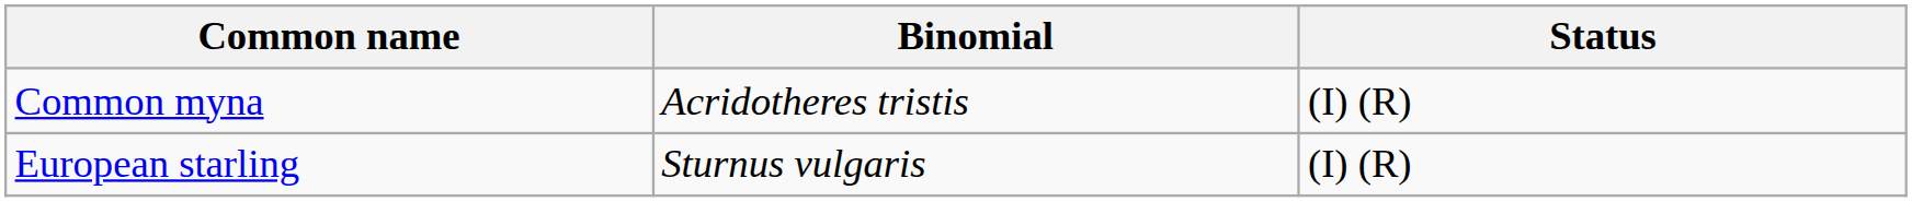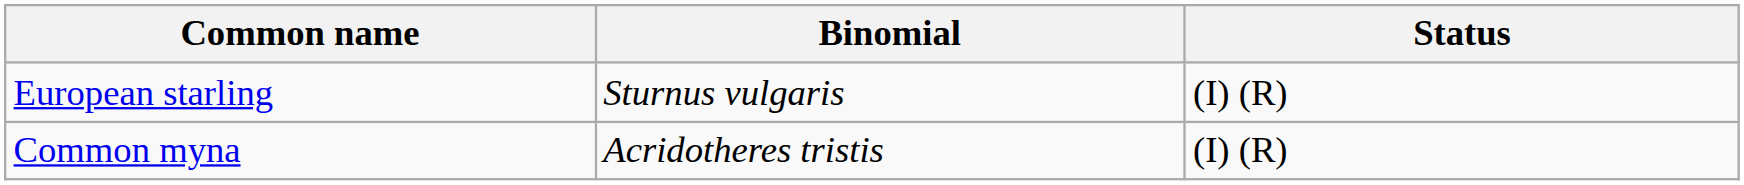rows swapped: European starling <-> Common myna
